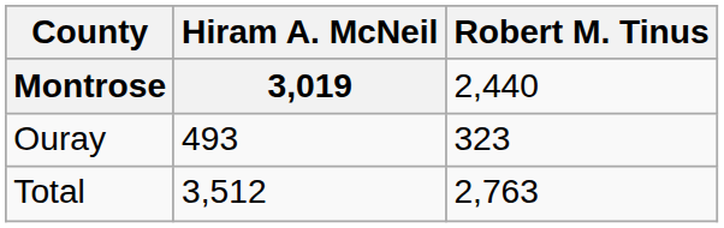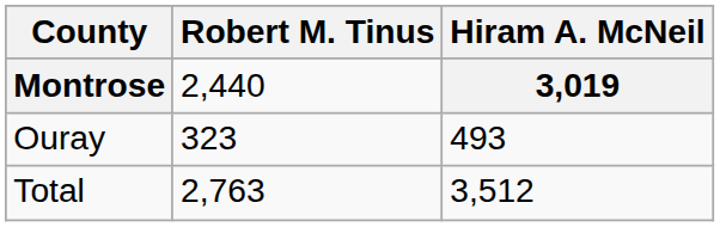columns swapped: Hiram A. McNeil <-> Robert M. Tinus
